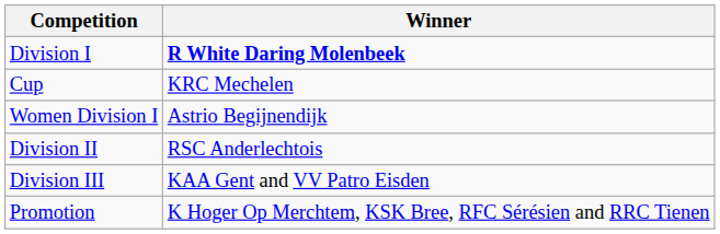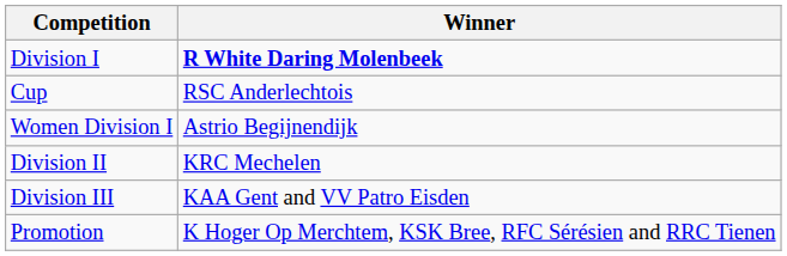Cup | Winner: KRC Mechelen -> RSC Anderlechtois
Division II | Winner: RSC Anderlechtois -> KRC Mechelen
